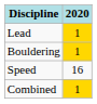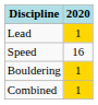rows swapped: Bouldering <-> Speed
